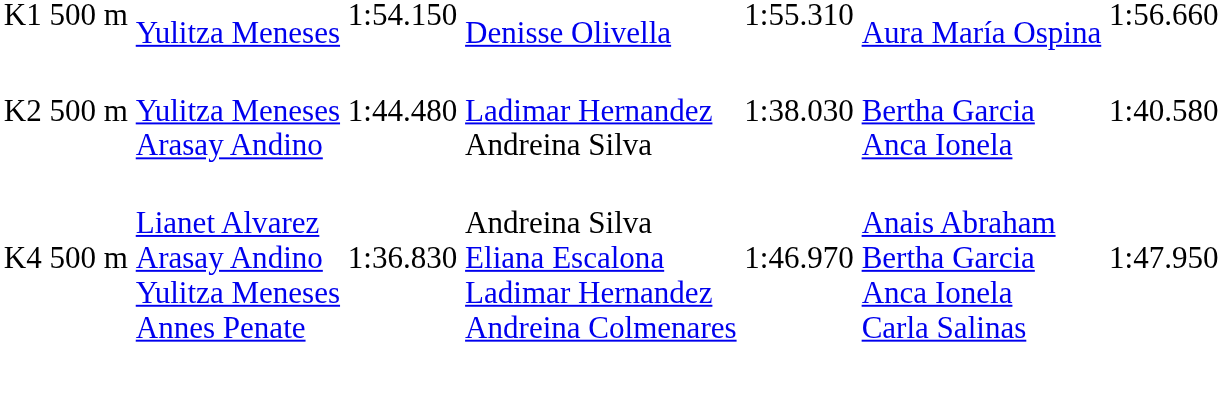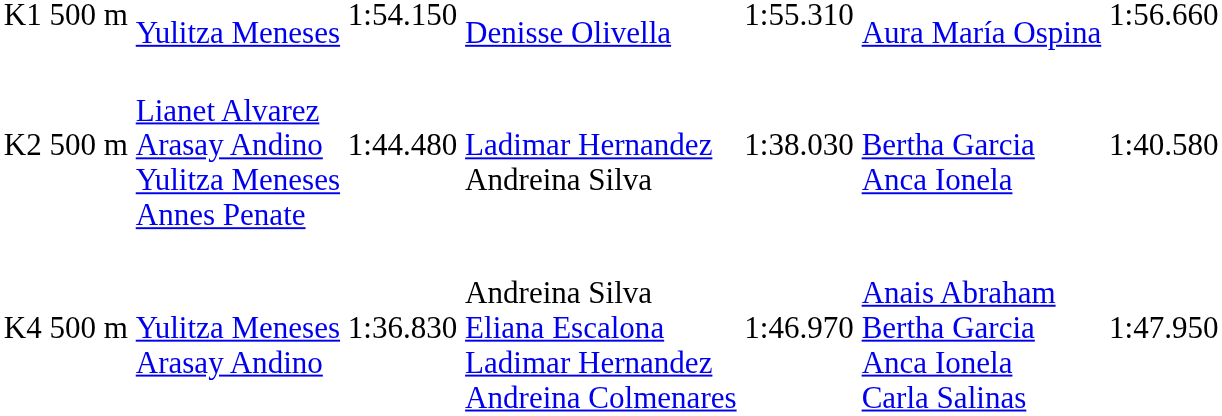K2 500 m | column 2: Yulitza Meneses Arasay Andino -> Lianet Alvarez Arasay Andino Yulitza Meneses Annes Penate
K4 500 m | column 2: Lianet Alvarez Arasay Andino Yulitza Meneses Annes Penate -> Yulitza Meneses Arasay Andino
